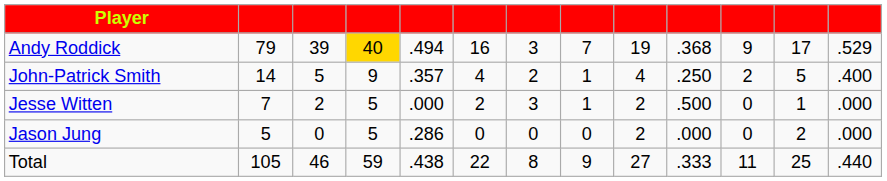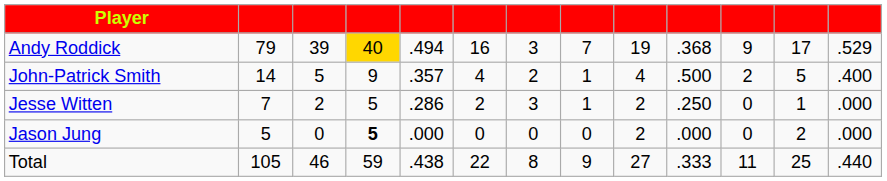John-Patrick Smith | column 10: .250 -> .500
Jesse Witten | column 5: .000 -> .286
Jesse Witten | column 10: .500 -> .250
Jason Jung | column 4: normal -> bold
Jason Jung | column 5: .286 -> .000
